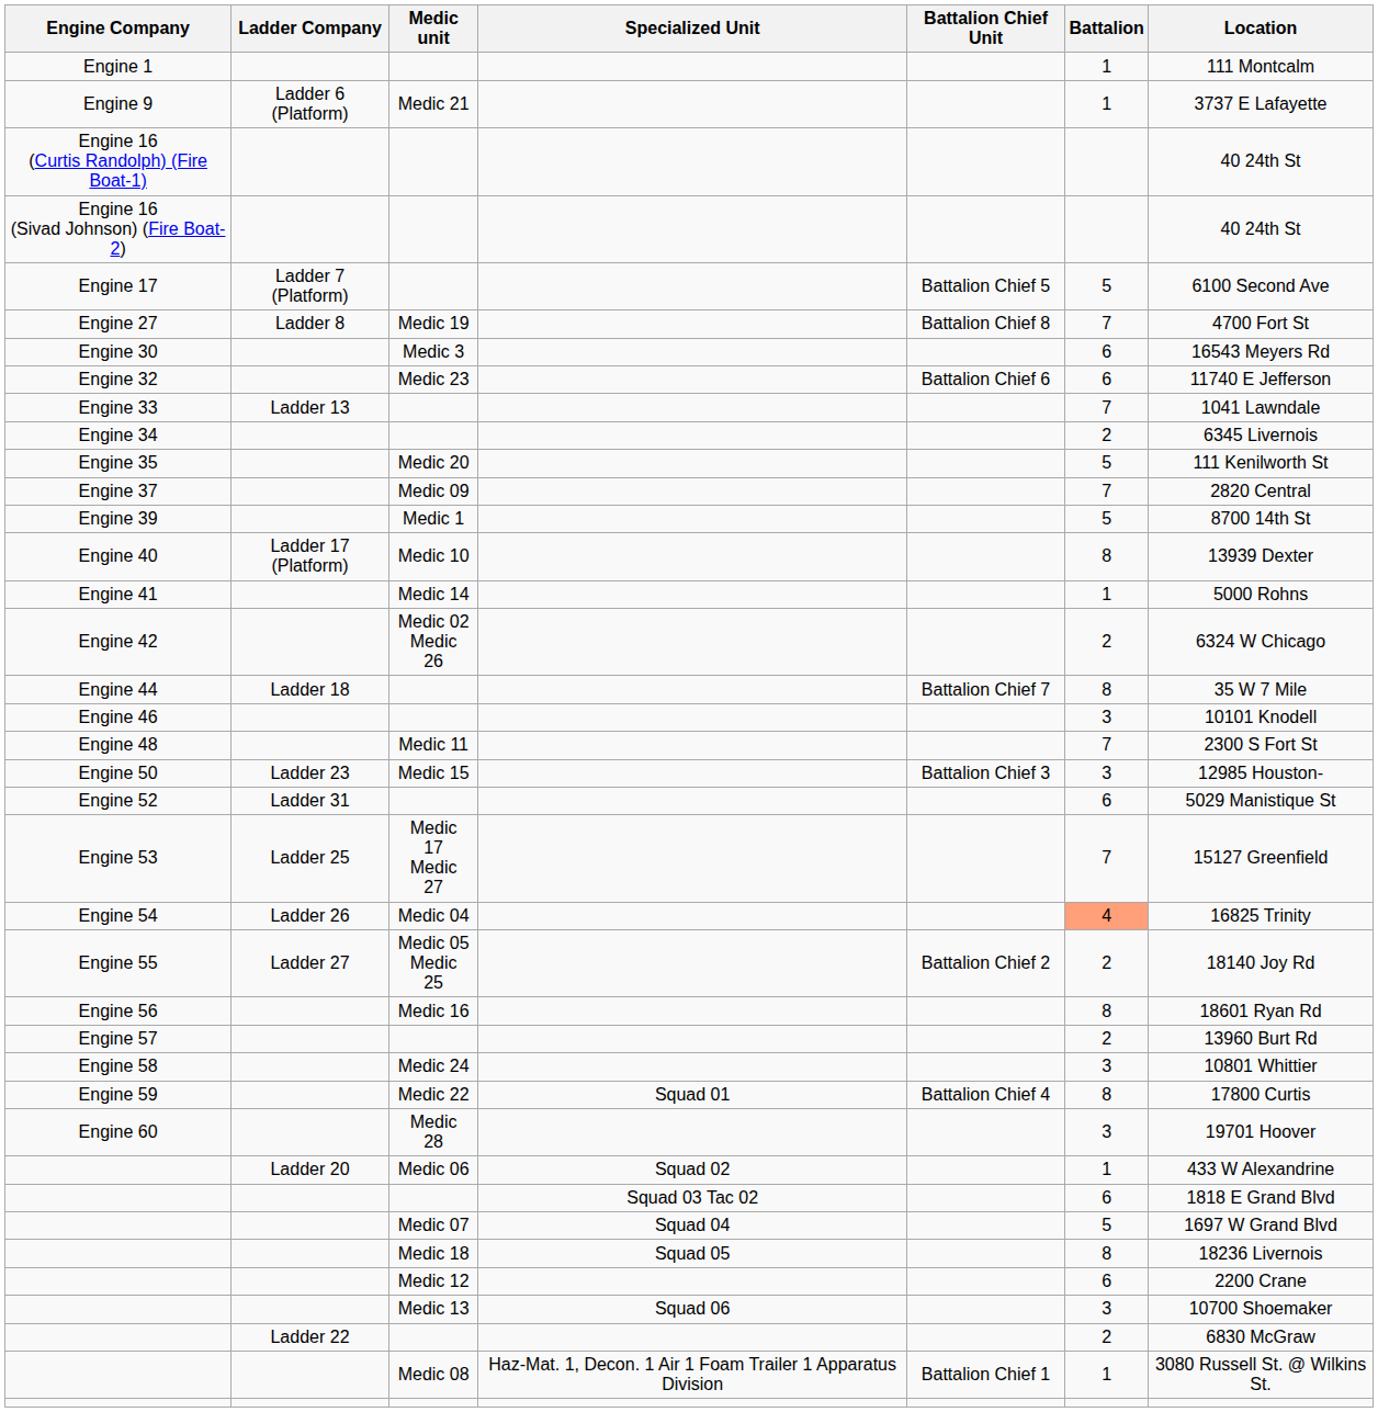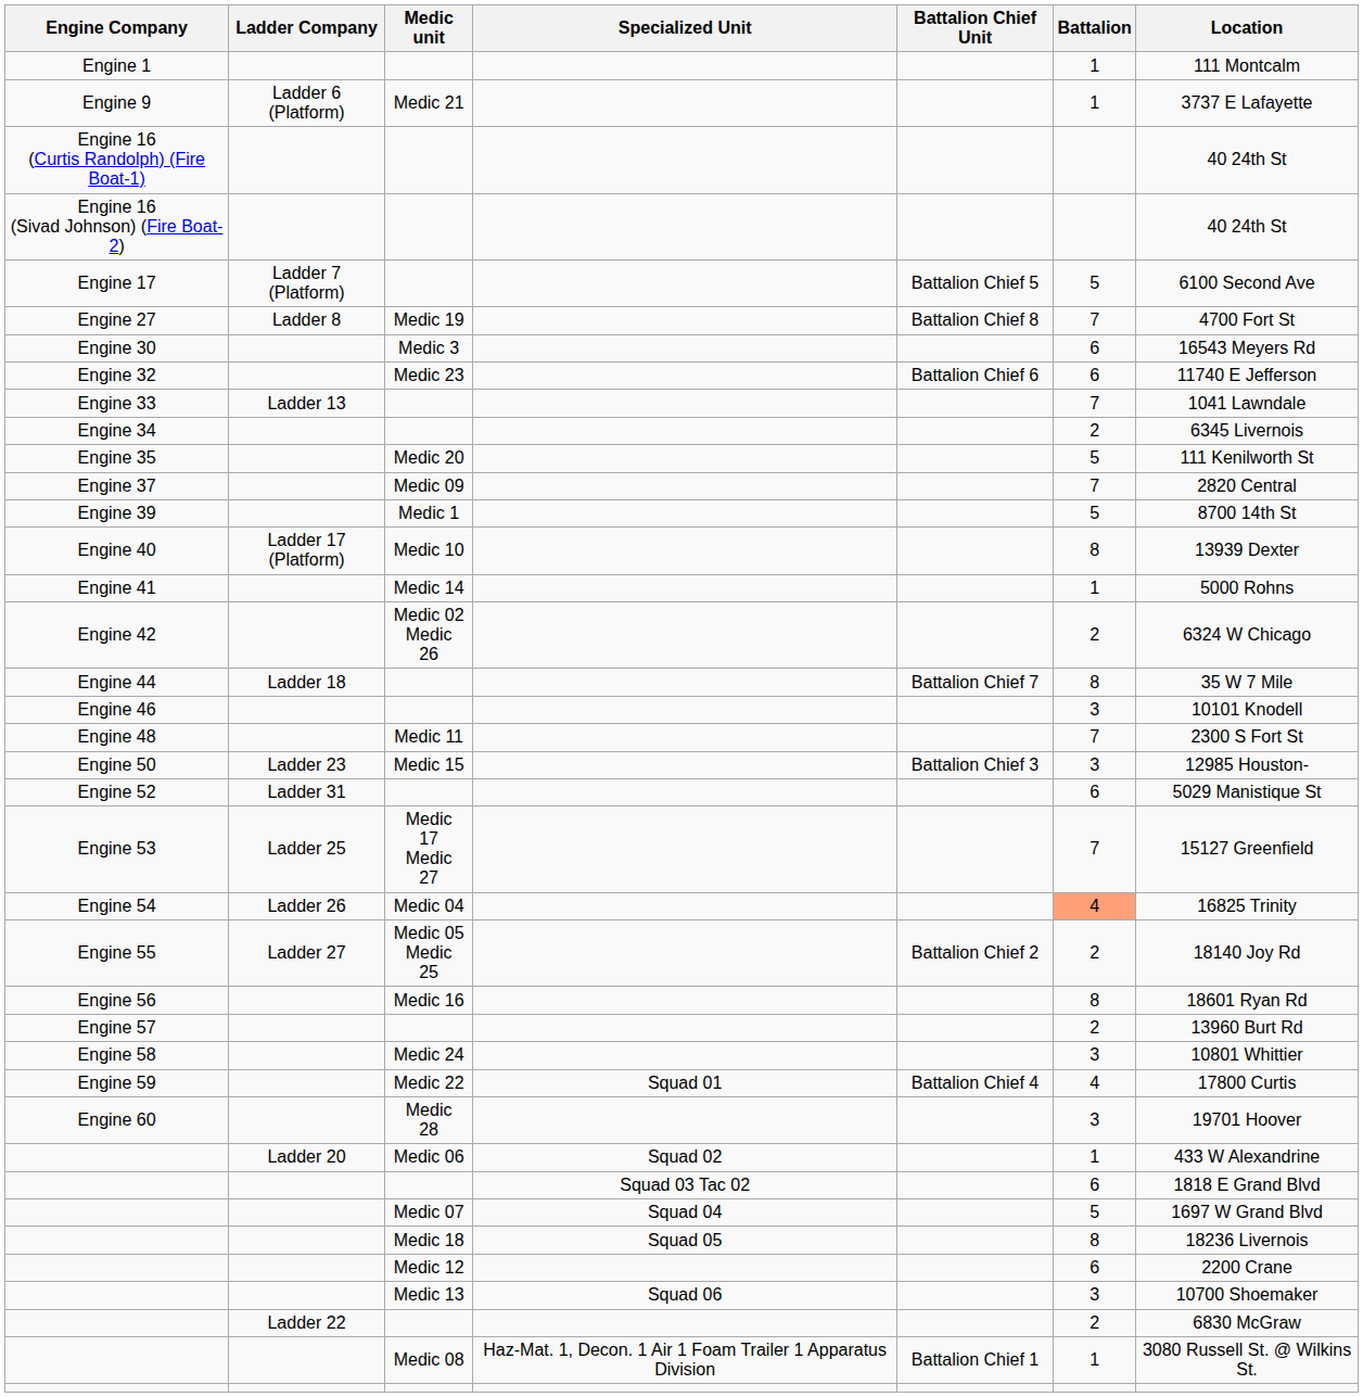Engine 59 | Battalion: 8 -> 4
